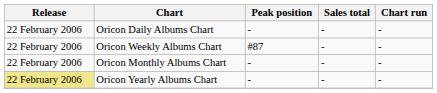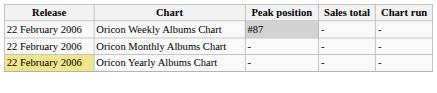- row: 22 February 2006 | Oricon Daily Albums Chart | - | - | -
Oricon Weekly Albums Chart | Peak position: no background -> lightgrey background
